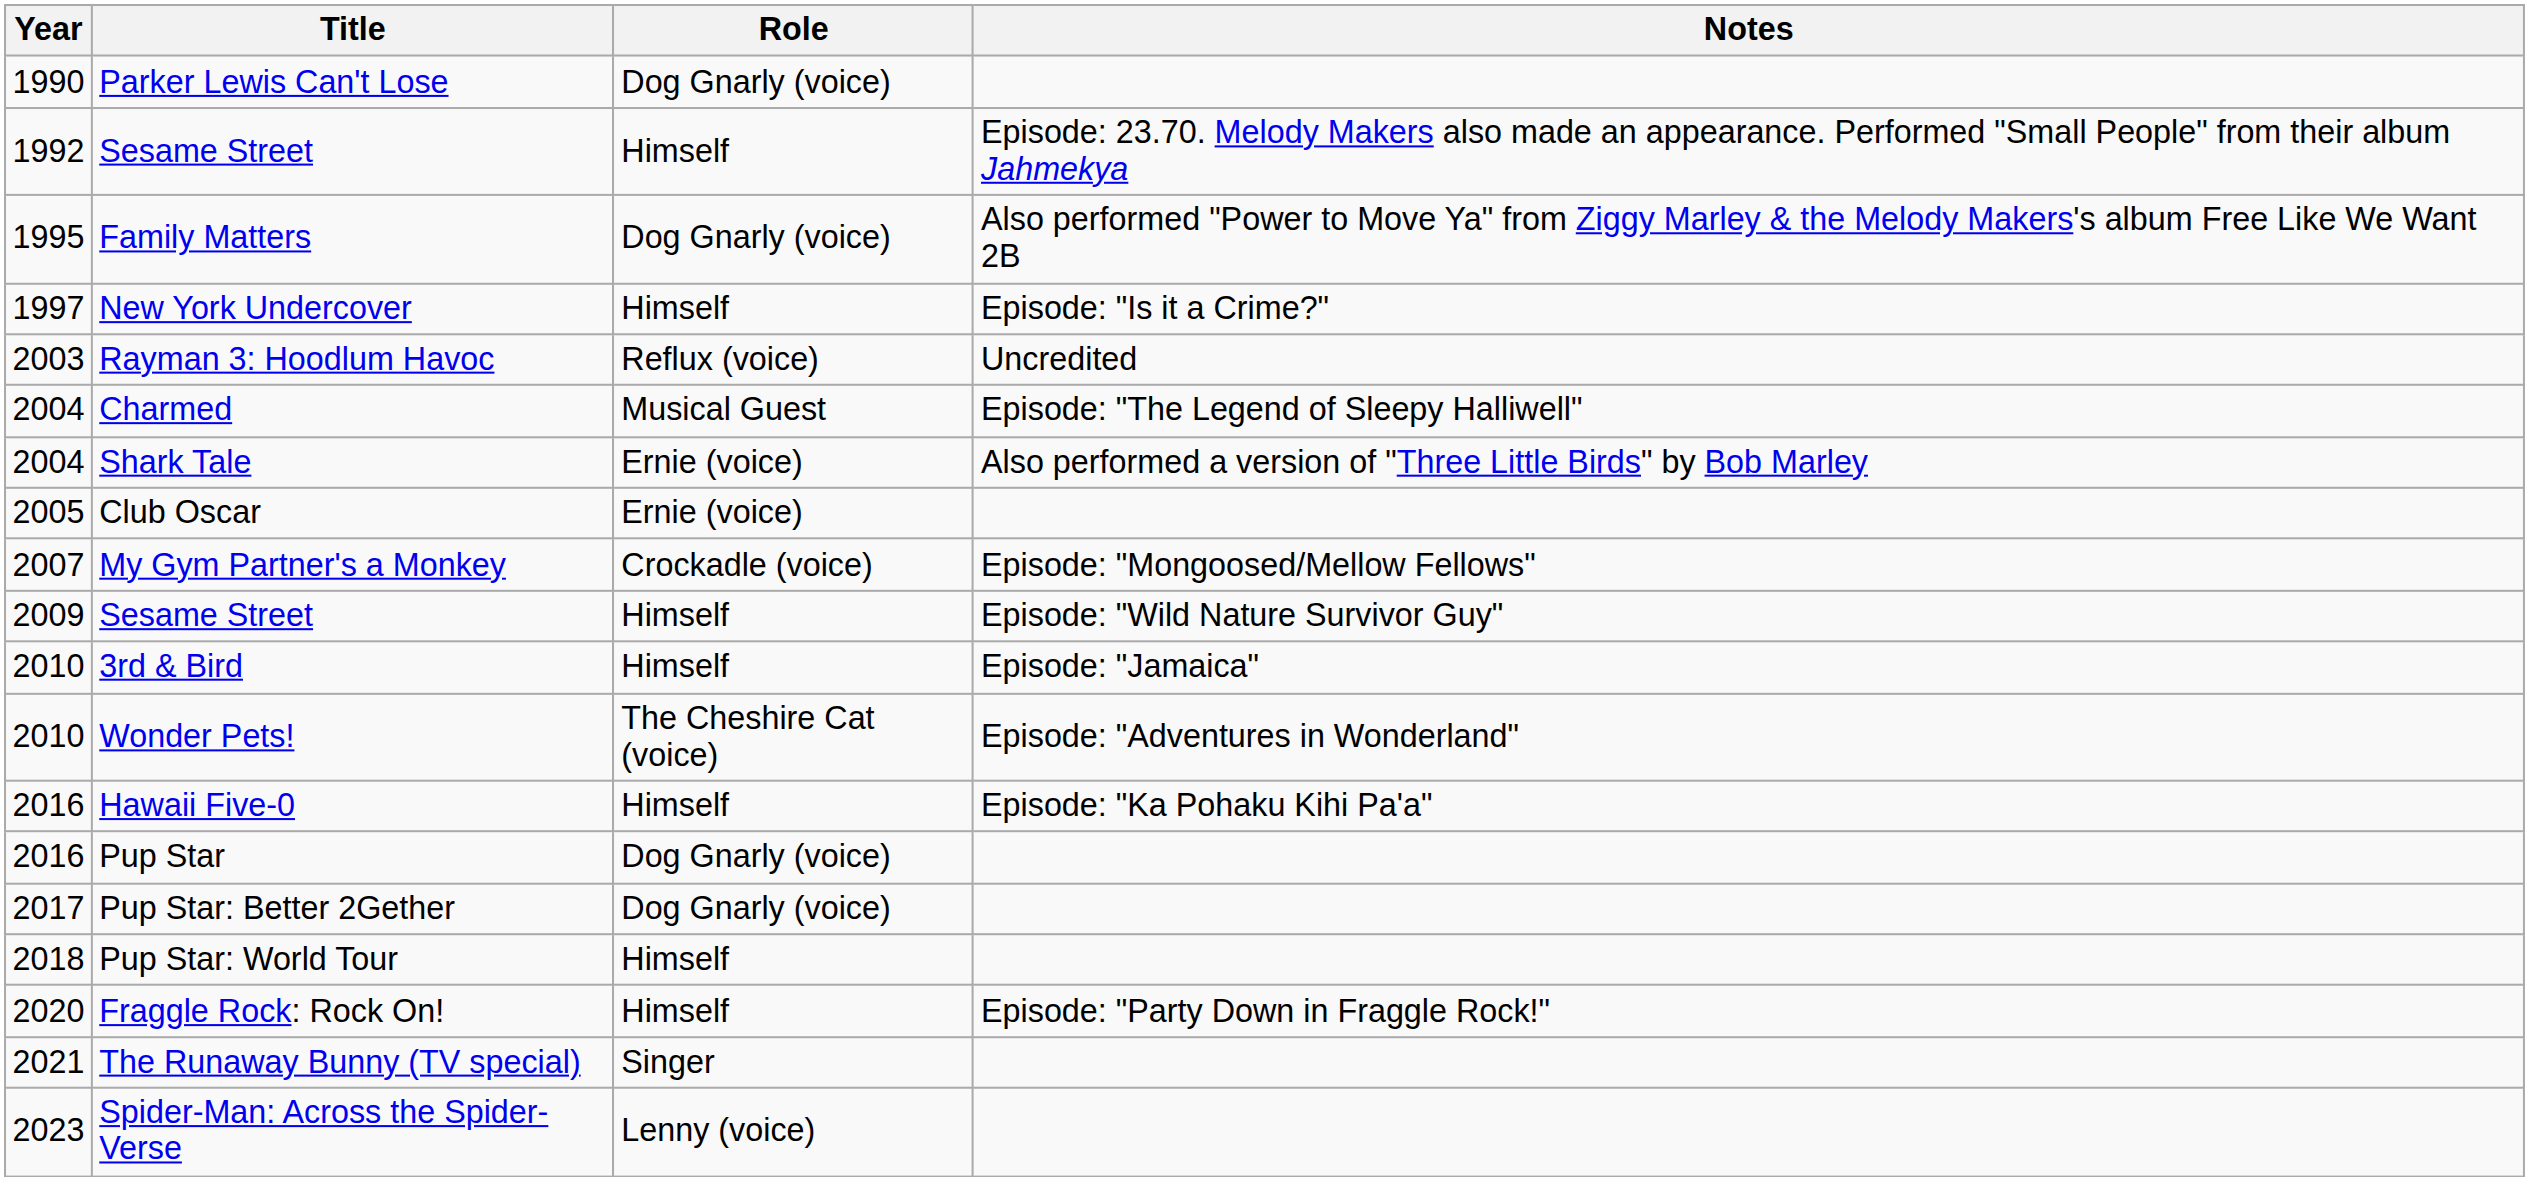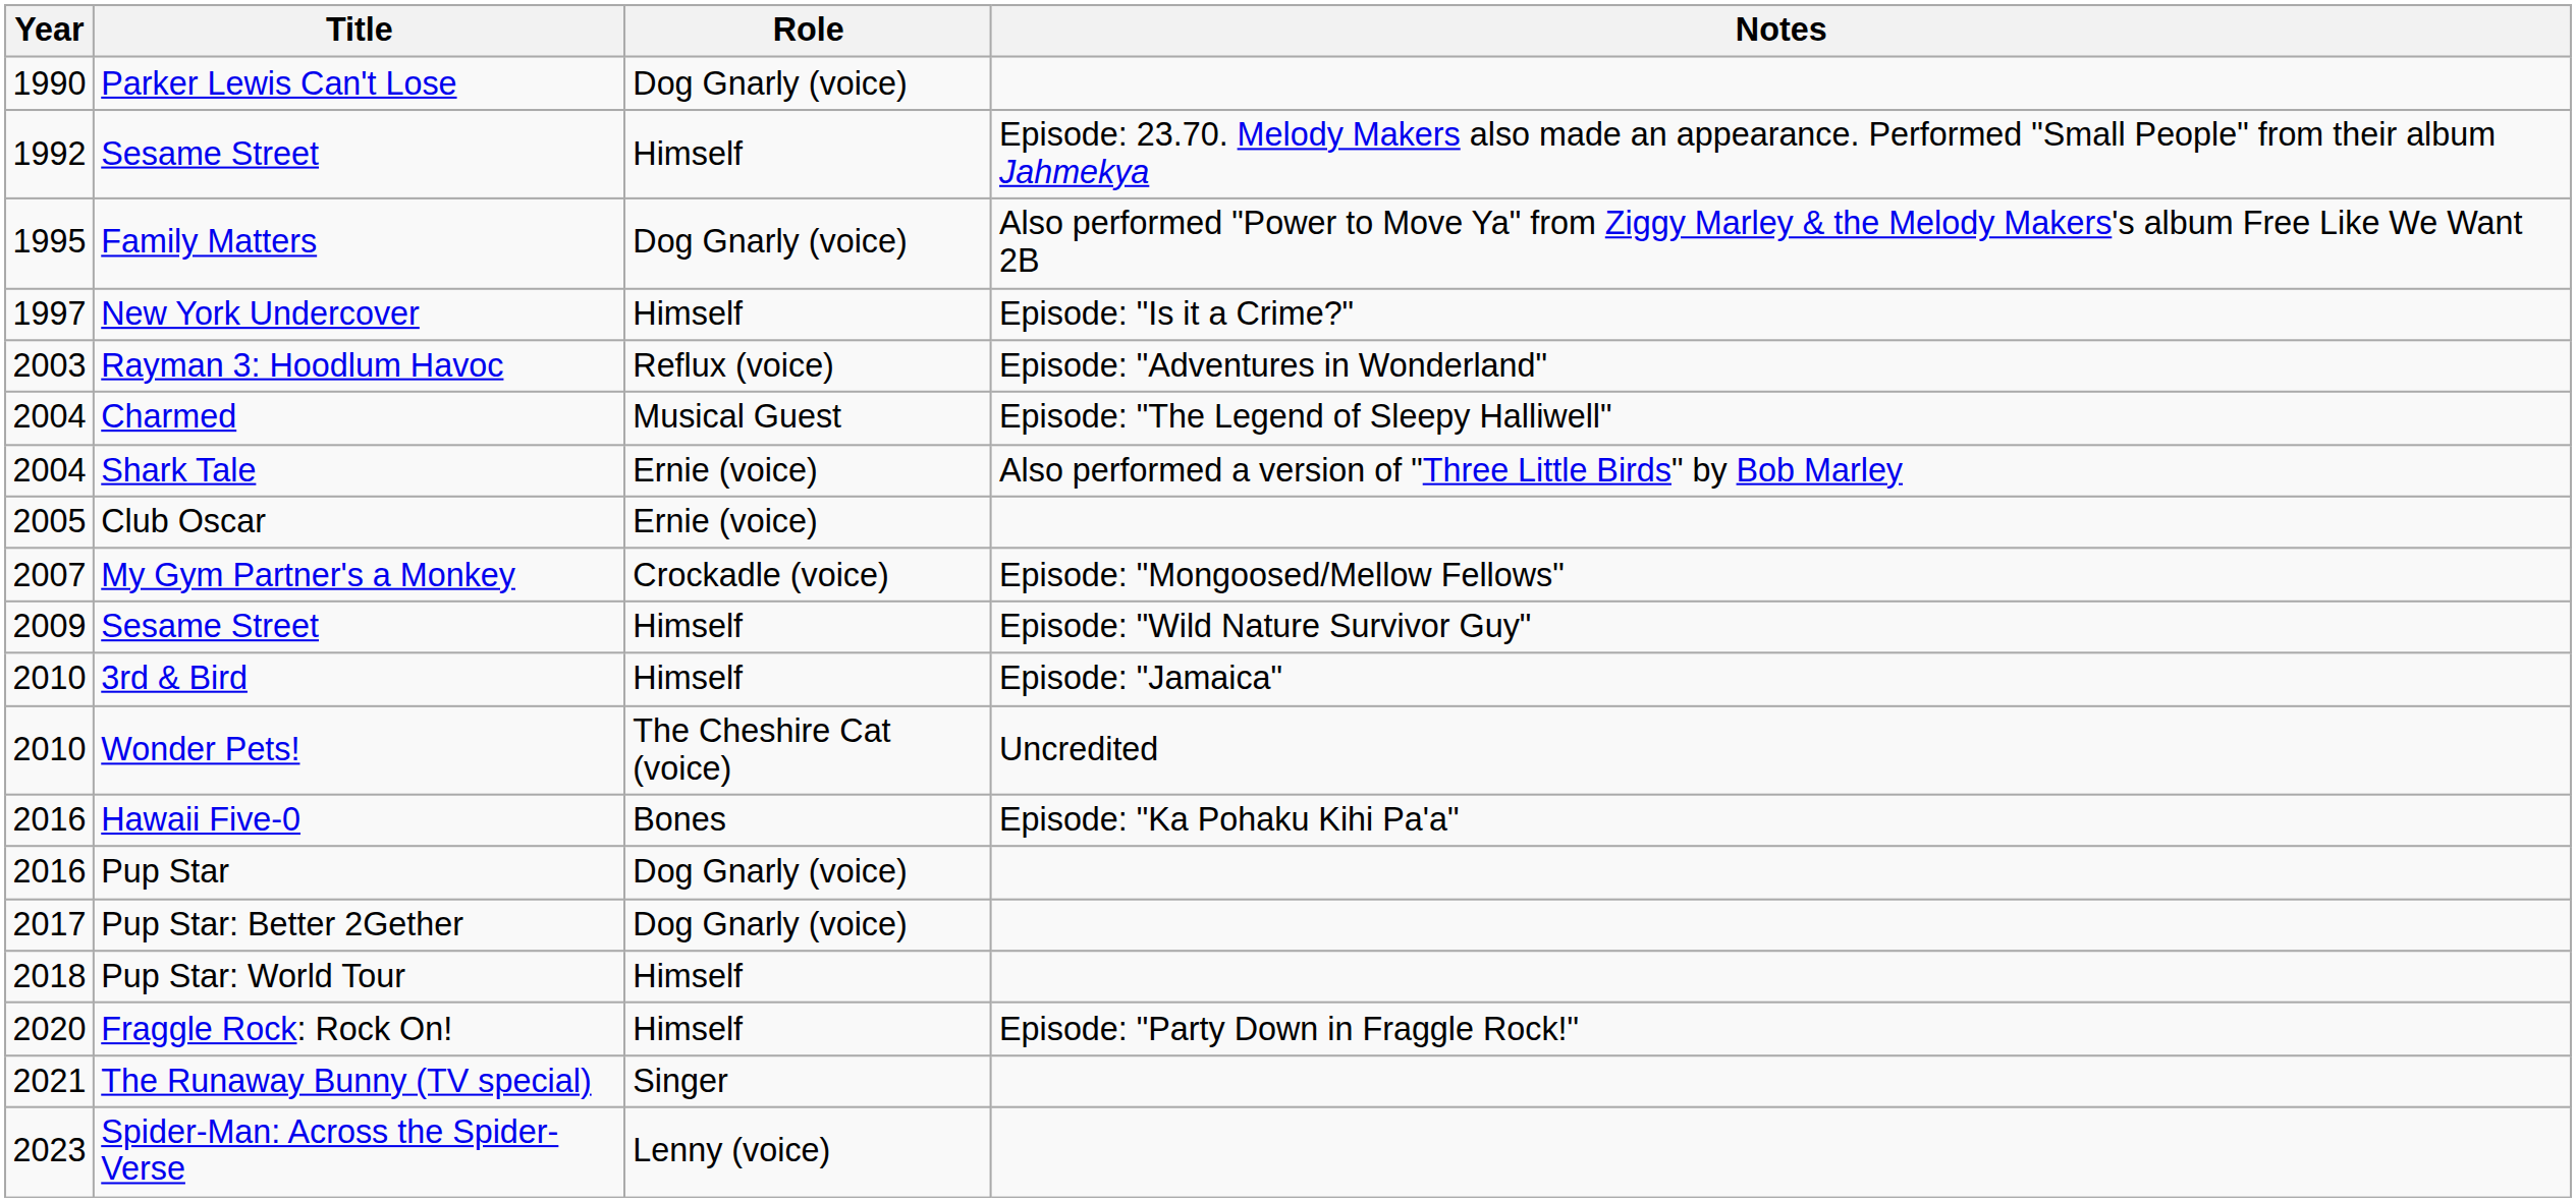Rayman 3: Hoodlum Havoc | Notes: Uncredited -> Episode: "Adventures in Wonderland"
Wonder Pets! | Notes: Episode: "Adventures in Wonderland" -> Uncredited
Hawaii Five-0 | Role: Himself -> Bones
